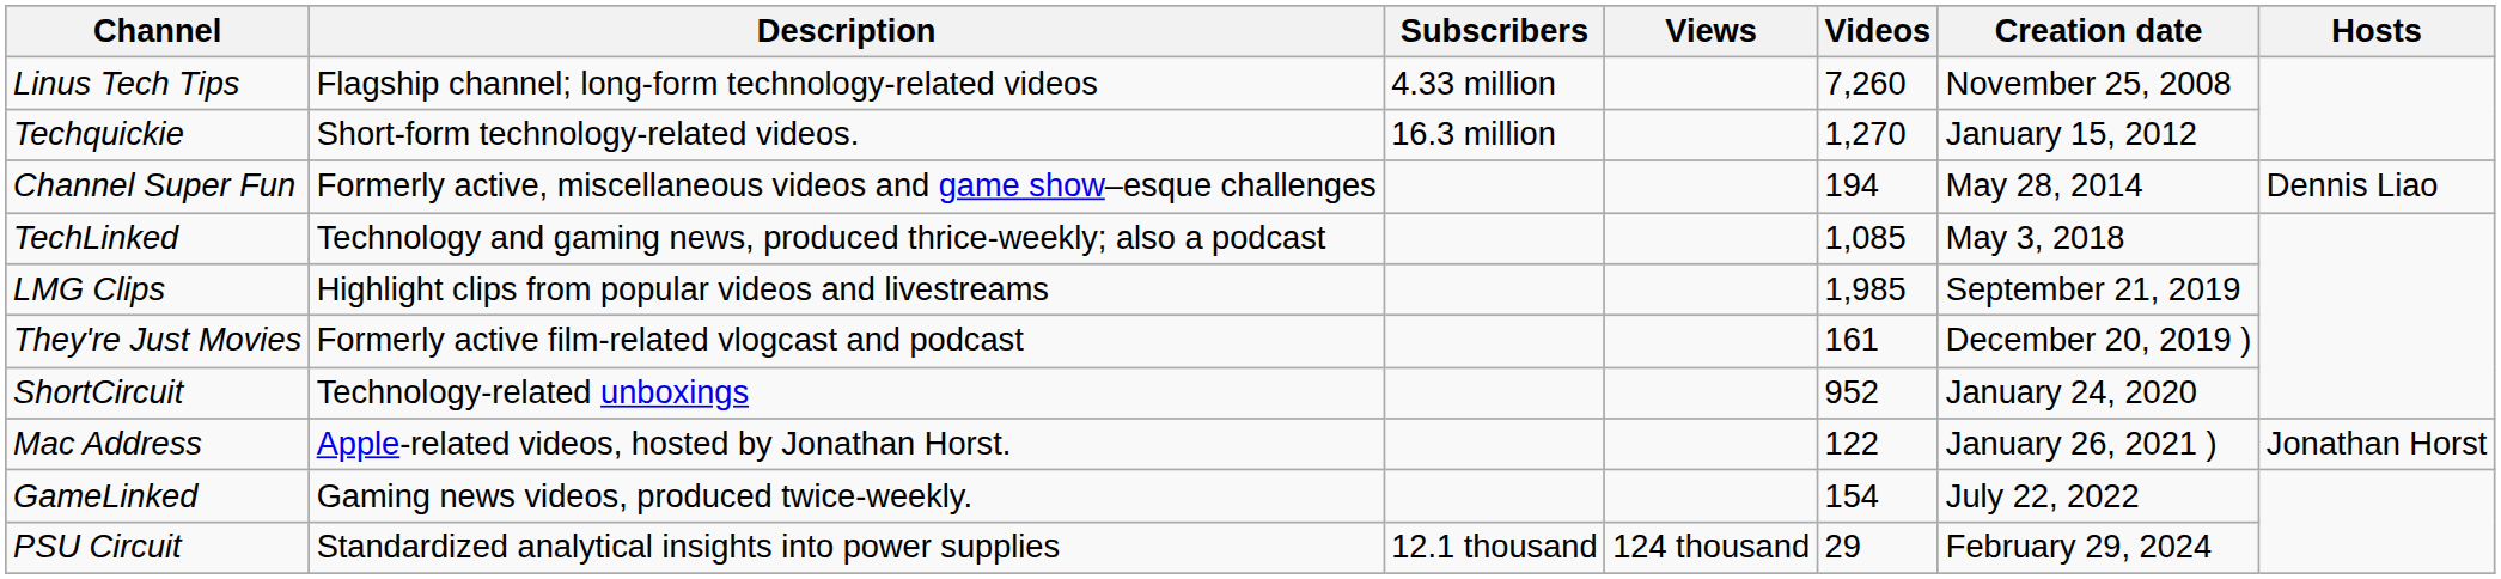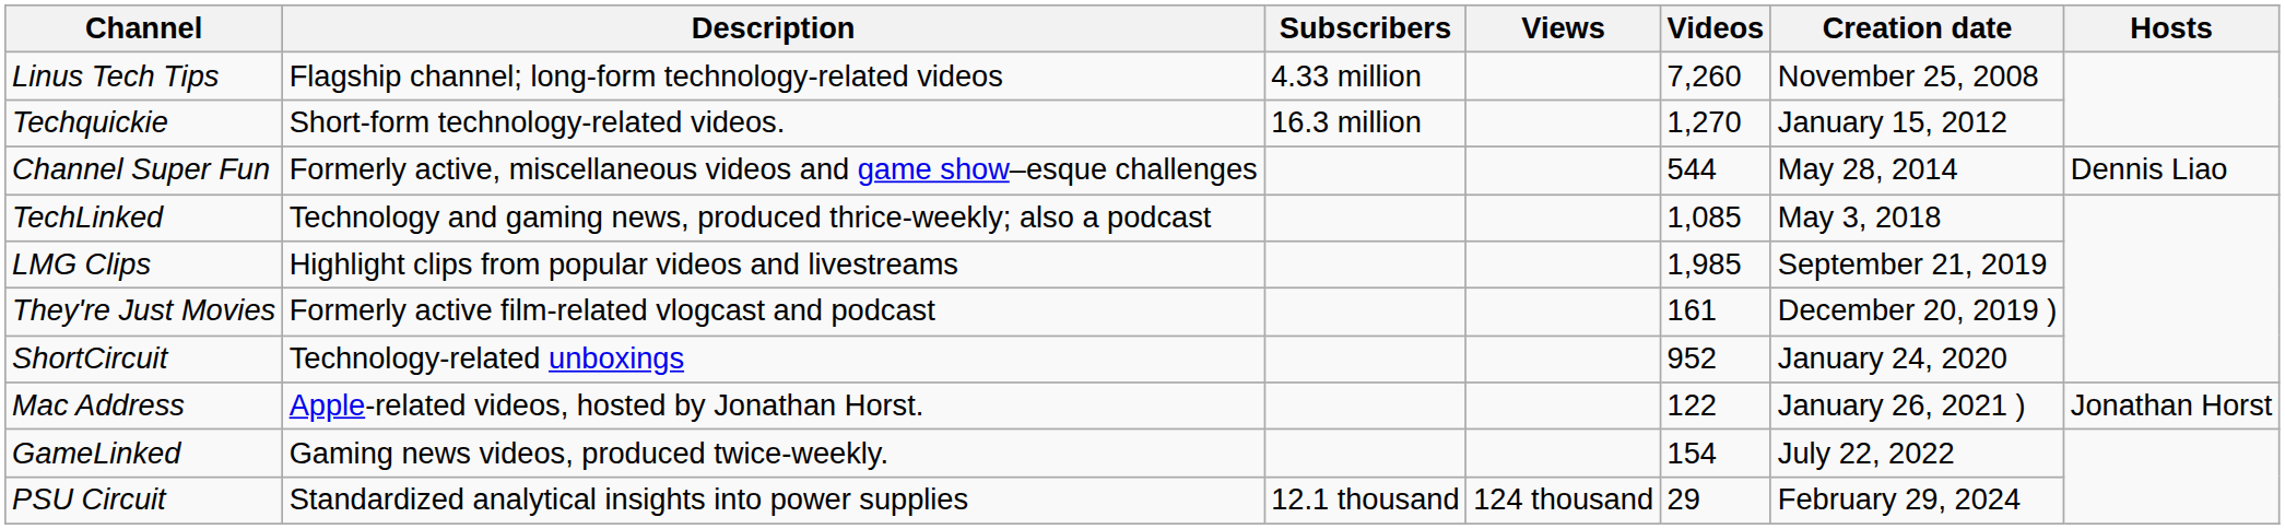Channel Super Fun | Videos: 194 -> 544
